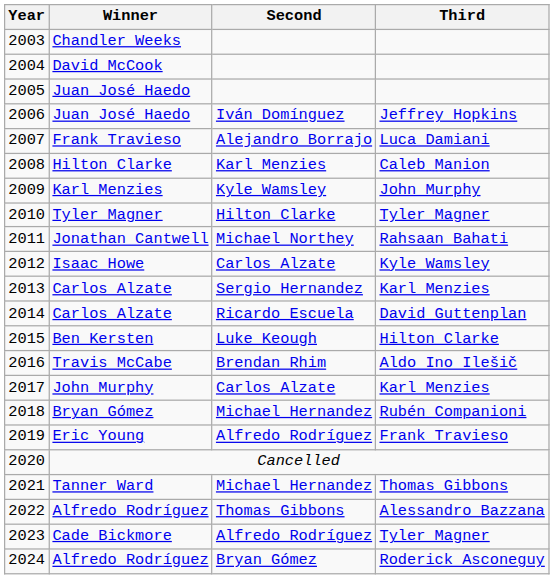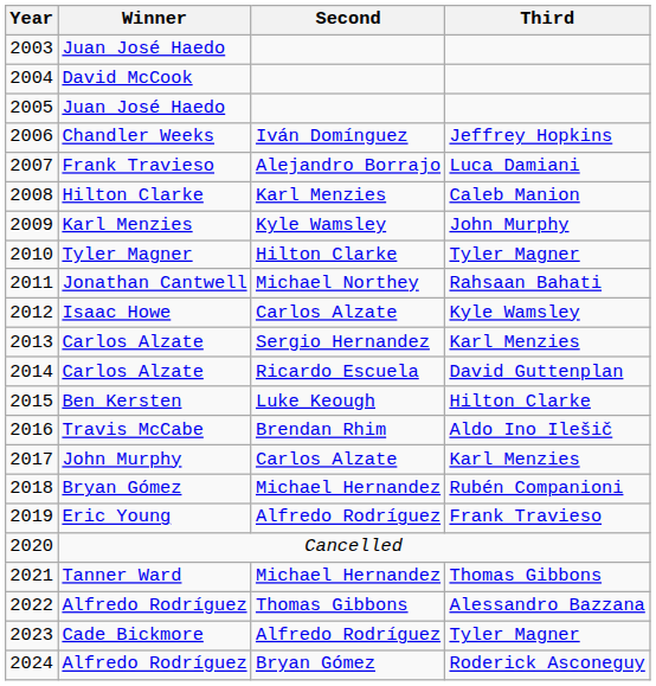2003 | Winner: Chandler Weeks -> Juan José Haedo
2006 | Winner: Juan José Haedo -> Chandler Weeks
